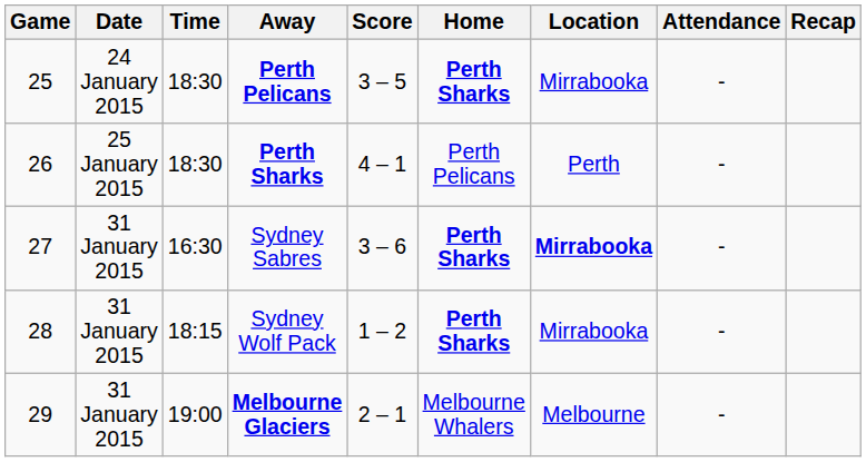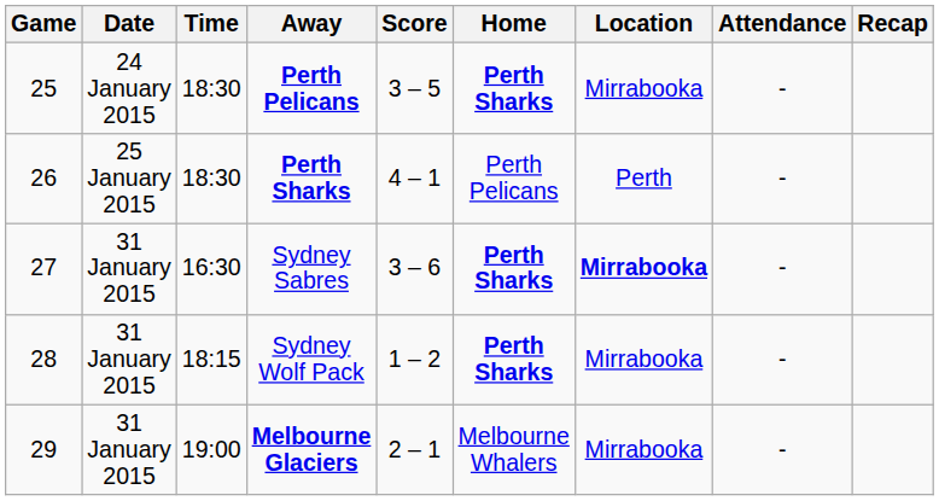Melbourne Glaciers | Location: Melbourne -> Mirrabooka
